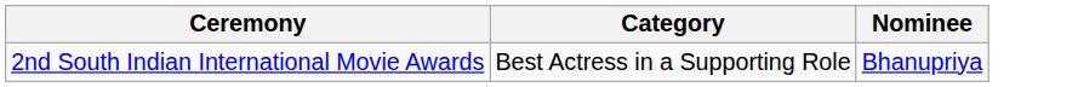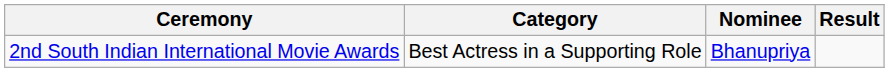+ column: Result
